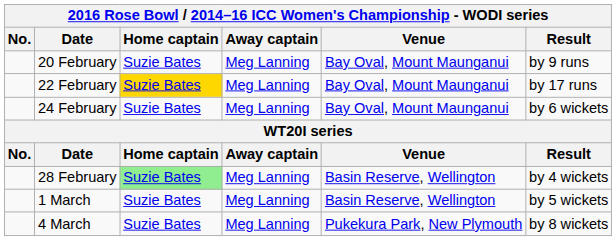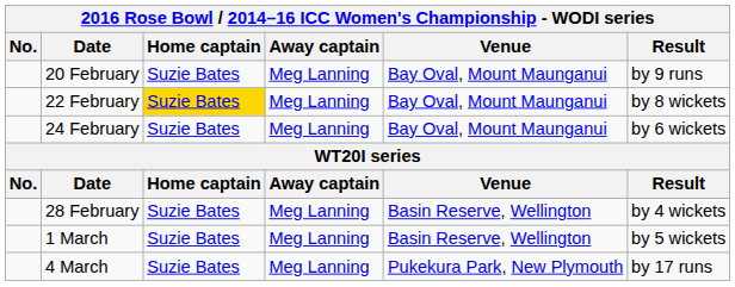22 February | Result: by 17 runs -> by 8 wickets
28 February | Home captain: lightgreen background -> no background
4 March | Result: by 8 wickets -> by 17 runs
